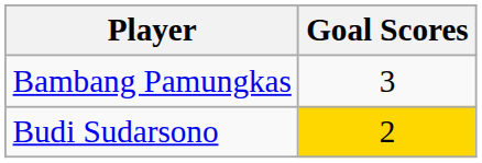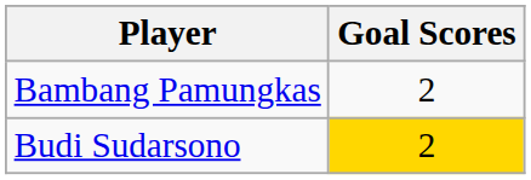Bambang Pamungkas | Goal Scores: 3 -> 2
